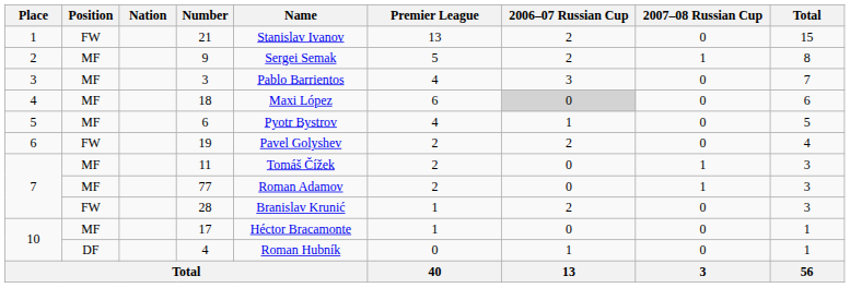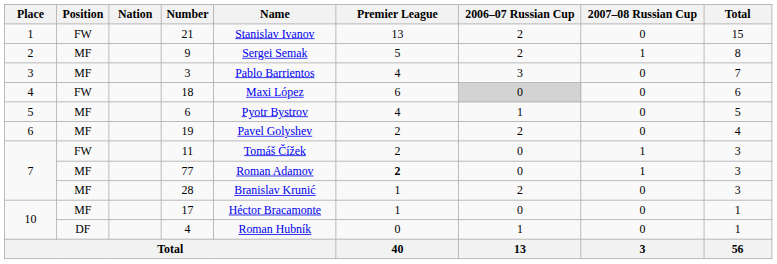18 | Position: MF -> FW
19 | Position: FW -> MF
11 | Position: MF -> FW
77 | Premier League: normal -> bold
28 | Position: FW -> MF
